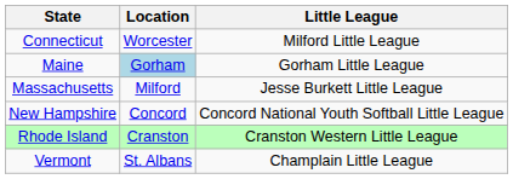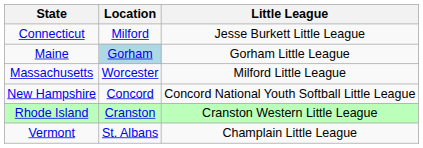Connecticut | Location: Worcester -> Milford
Connecticut | Little League: Milford Little League -> Jesse Burkett Little League
Massachusetts | Location: Milford -> Worcester
Massachusetts | Little League: Jesse Burkett Little League -> Milford Little League
